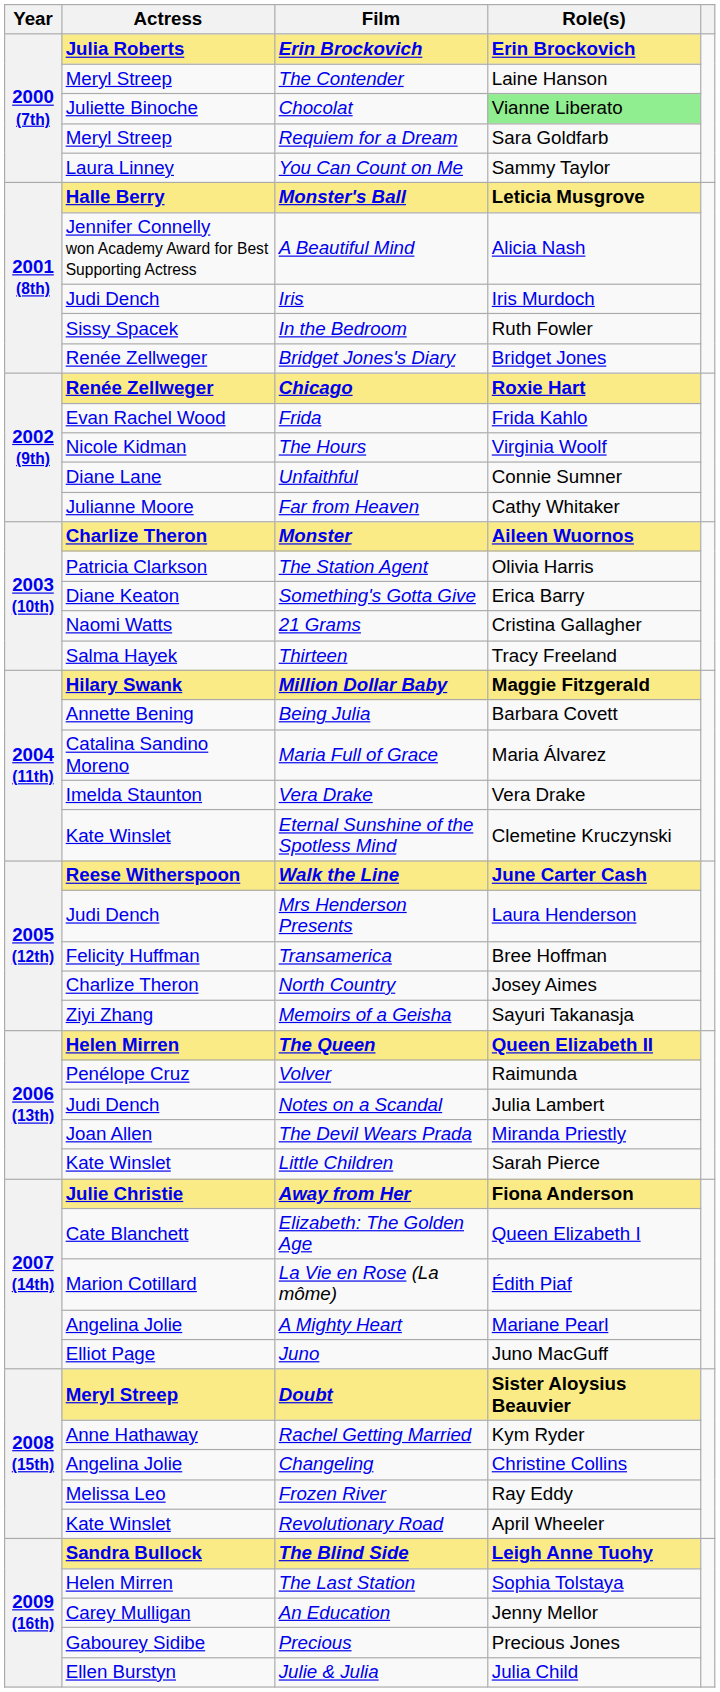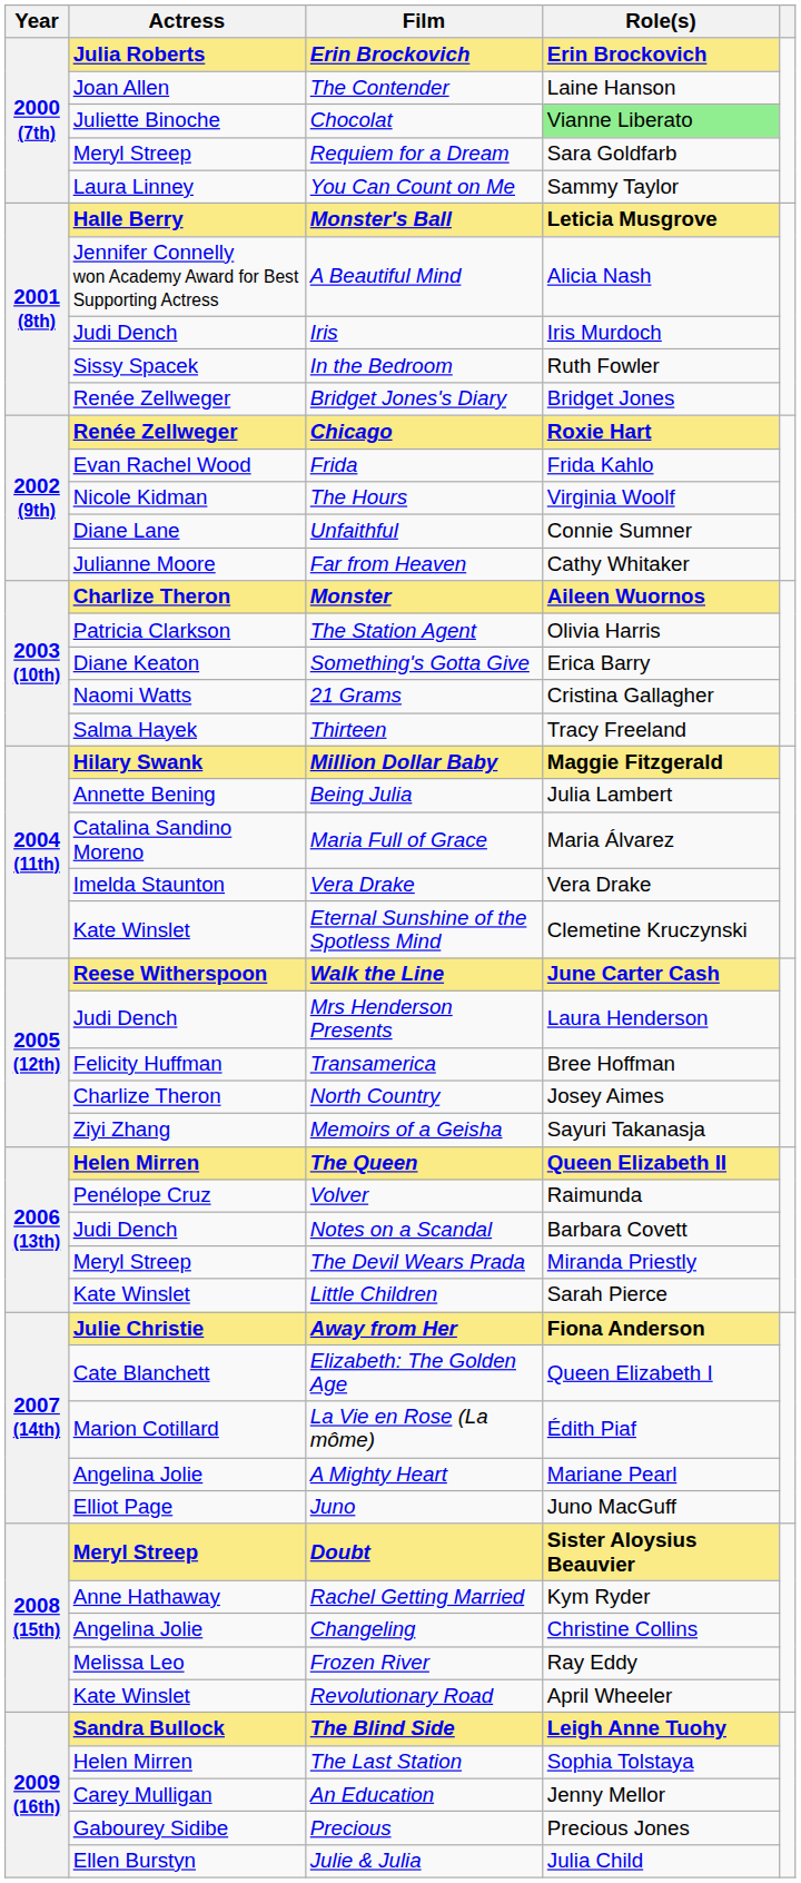The Contender | Actress: Meryl Streep -> Joan Allen
Being Julia | Role(s): Barbara Covett -> Julia Lambert
Notes on a Scandal | Role(s): Julia Lambert -> Barbara Covett
The Devil Wears Prada | Actress: Joan Allen -> Meryl Streep
